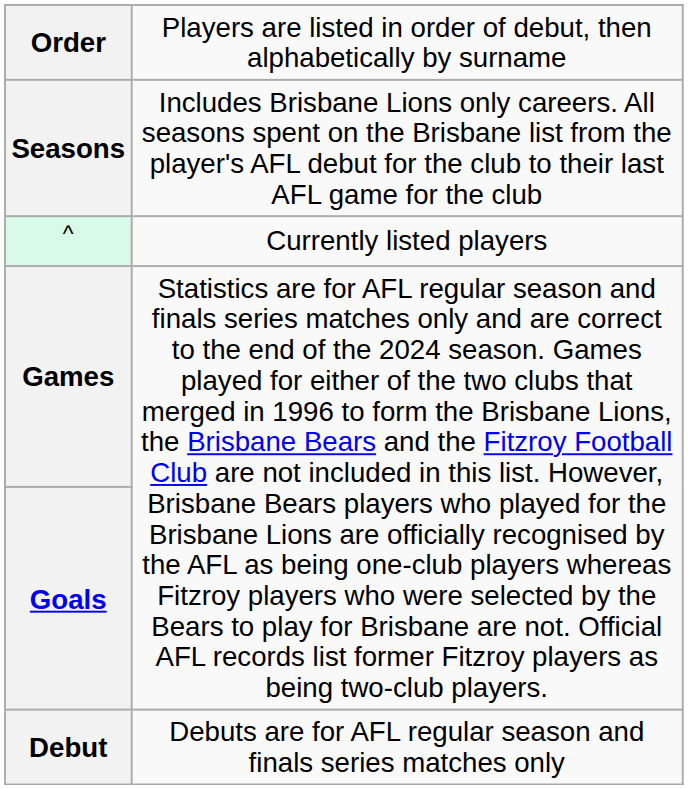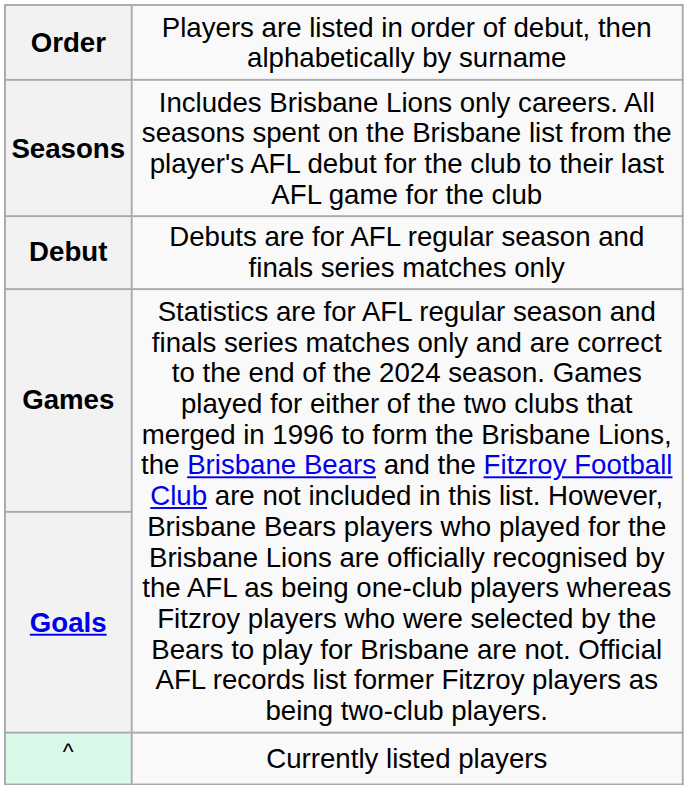rows swapped: Debut <-> ^
